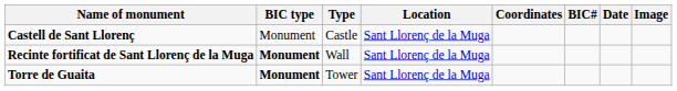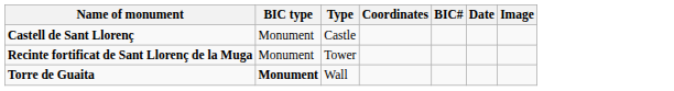- column: Location | Sant Llorenç de la Muga | Sant Llorenç de la Muga | Sant Llorenç de la Muga
Recinte fortificat de Sant Llorenç de la Muga | BIC type: bold -> normal
Recinte fortificat de Sant Llorenç de la Muga | Type: Wall -> Tower
Torre de Guaita | Type: Tower -> Wall
